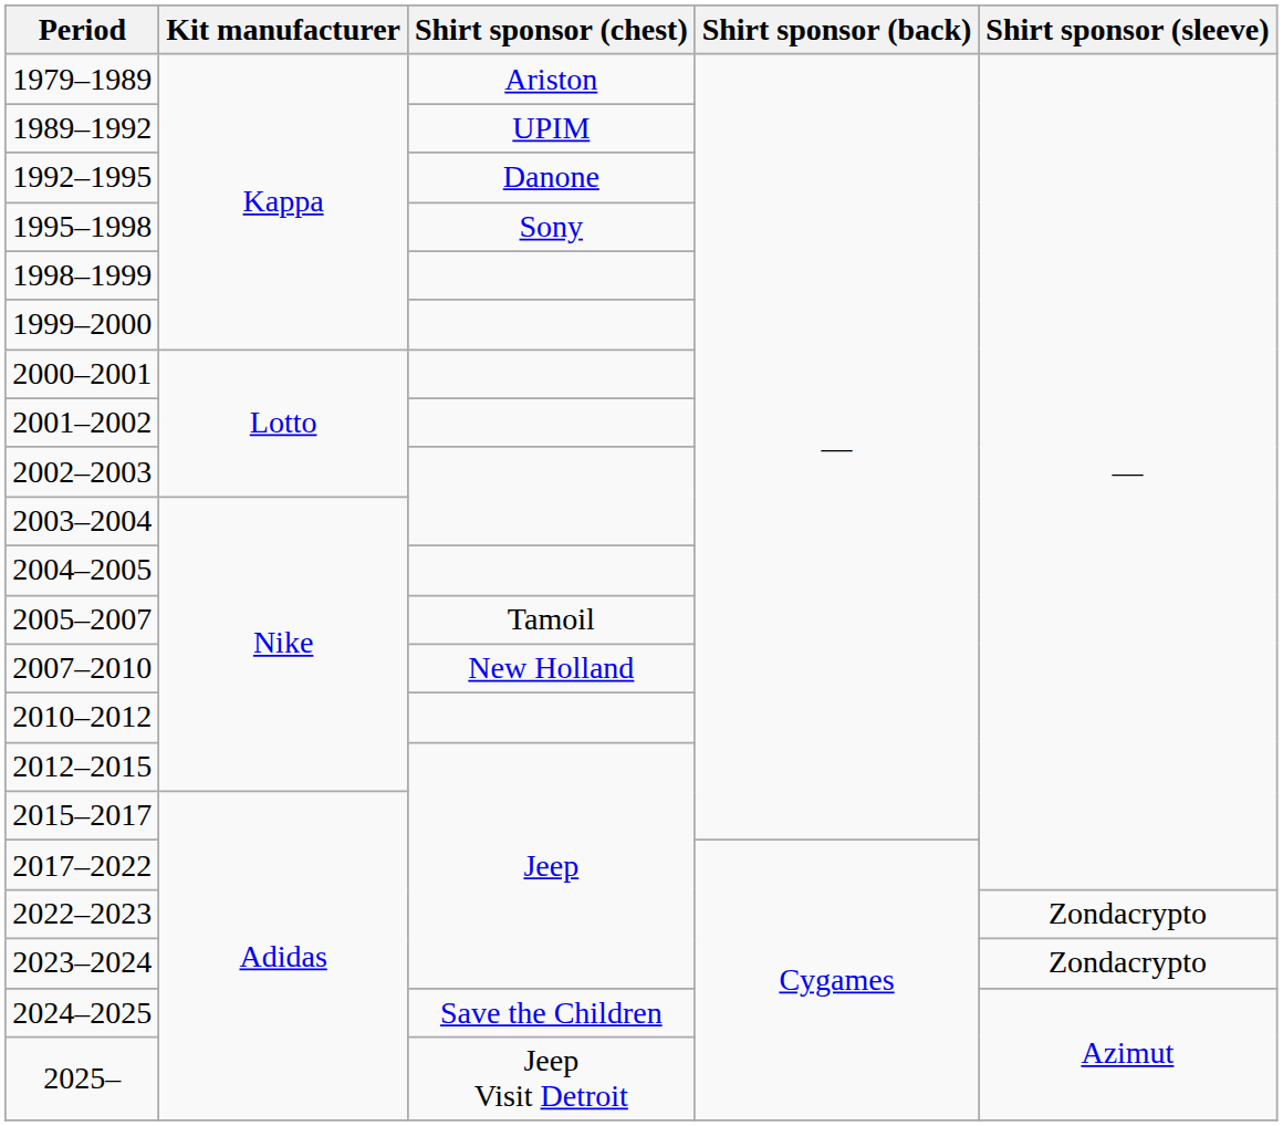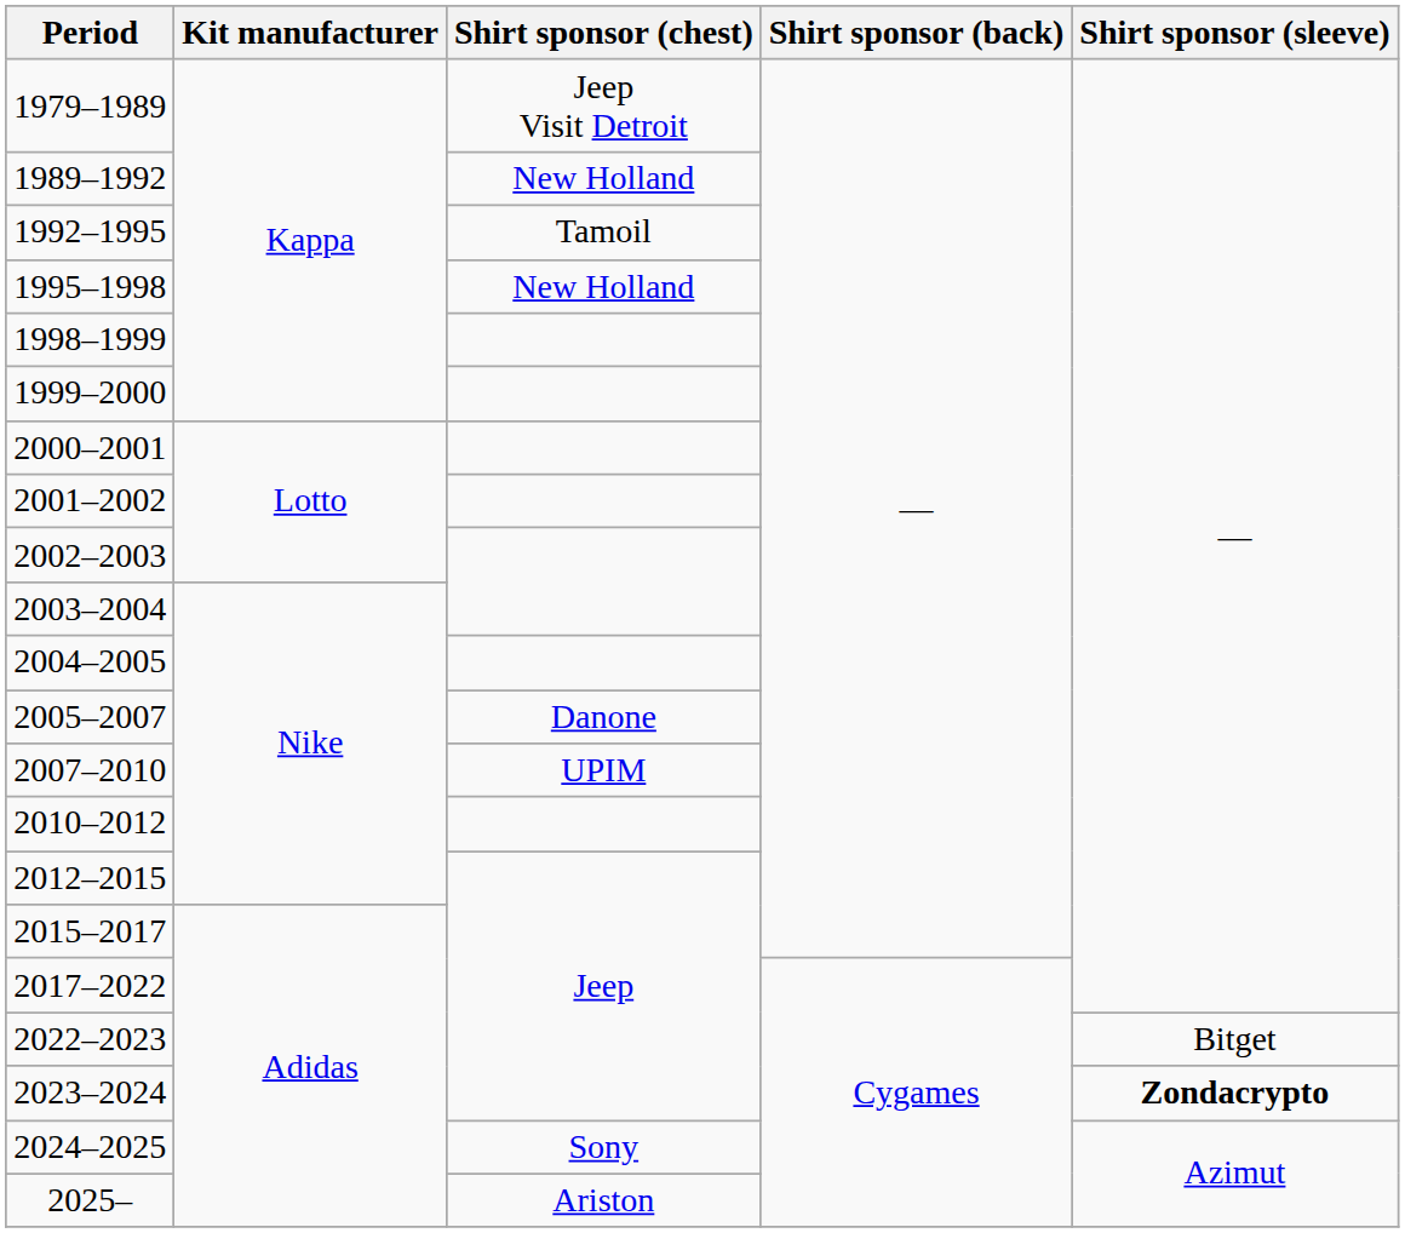1979–1989 | Shirt sponsor (chest): Ariston -> Jeep Visit Detroit
1989–1992 | Shirt sponsor (chest): UPIM -> New Holland
1992–1995 | Shirt sponsor (chest): Danone -> Tamoil
1995–1998 | Shirt sponsor (chest): Sony -> New Holland
2005–2007 | Shirt sponsor (chest): Tamoil -> Danone
2007–2010 | Shirt sponsor (chest): New Holland -> UPIM
2022–2023 | Shirt sponsor (sleeve): Zondacrypto -> Bitget
2023–2024 | Shirt sponsor (sleeve): normal -> bold
2024–2025 | Shirt sponsor (chest): Save the Children -> Sony
2025– | Shirt sponsor (chest): Jeep Visit Detroit -> Ariston
